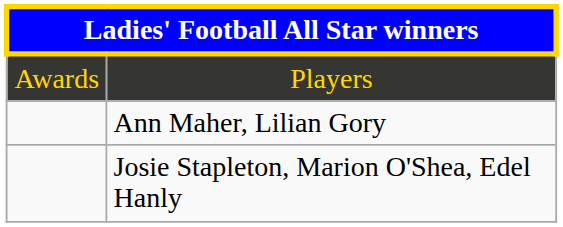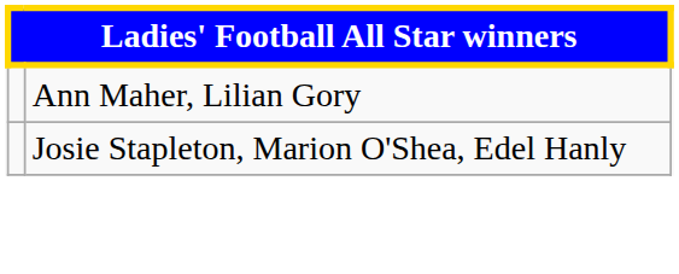- row: Awards | Players
